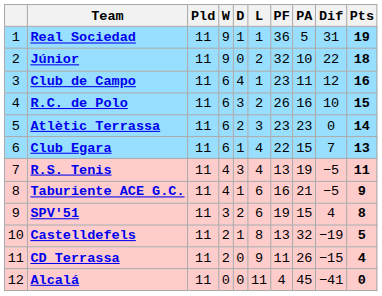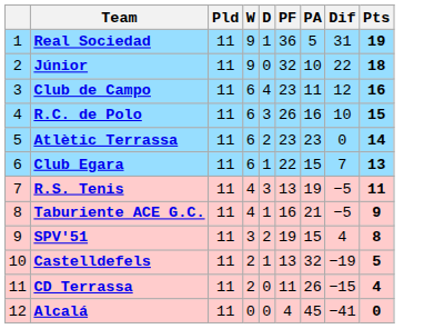- column: L | 1 | 2 | 1 | 2 | 3 | 4 | 4 | 6 | 6 | 8 | 9 | 11
